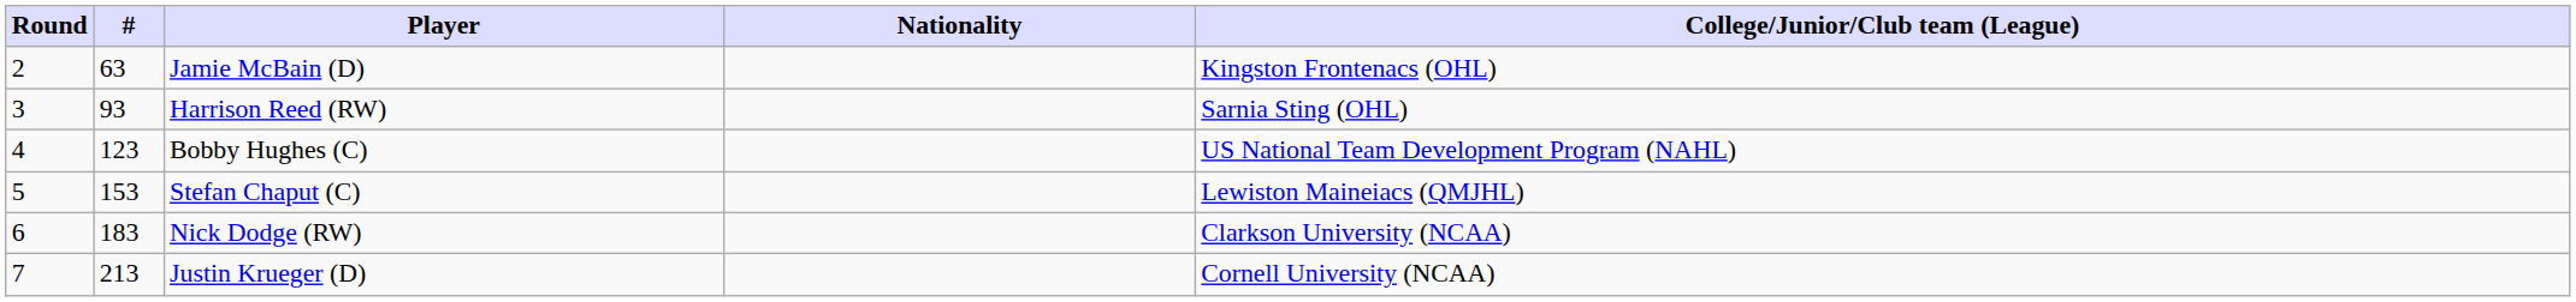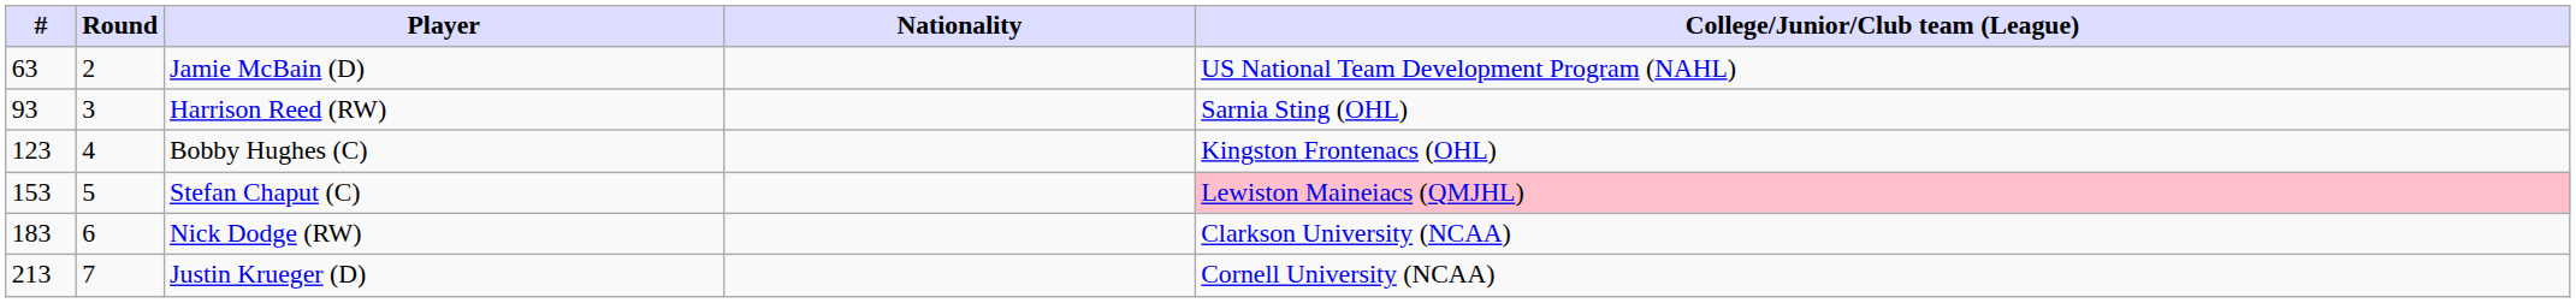columns swapped: Round <-> #
Jamie McBain (D) | College/Junior/Club team (League): Kingston Frontenacs (OHL) -> US National Team Development Program (NAHL)
Bobby Hughes (C) | College/Junior/Club team (League): US National Team Development Program (NAHL) -> Kingston Frontenacs (OHL)
Stefan Chaput (C) | College/Junior/Club team (League): no background -> pink background
